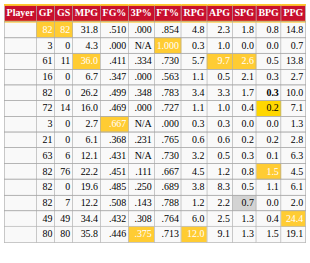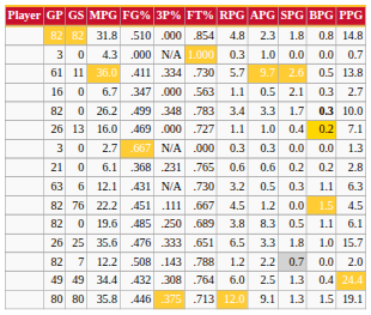16.0 | GP: 72 -> 26
16.0 | GS: 14 -> 13
12.1 | BPG: 0.1 -> 1.1
22.2 | SPG: 0.8 -> 0.0
+ row: 26 | 25 | 35.6 | .476 | .333 | .651 | 6.5 | 3.3 | 1.8 | 1.0 | 15.7
